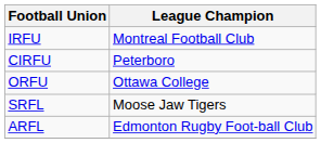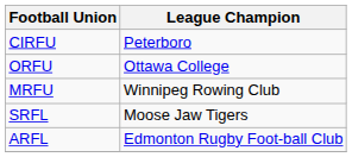- row: IRFU | Montreal Football Club
+ row: MRFU | Winnipeg Rowing Club
